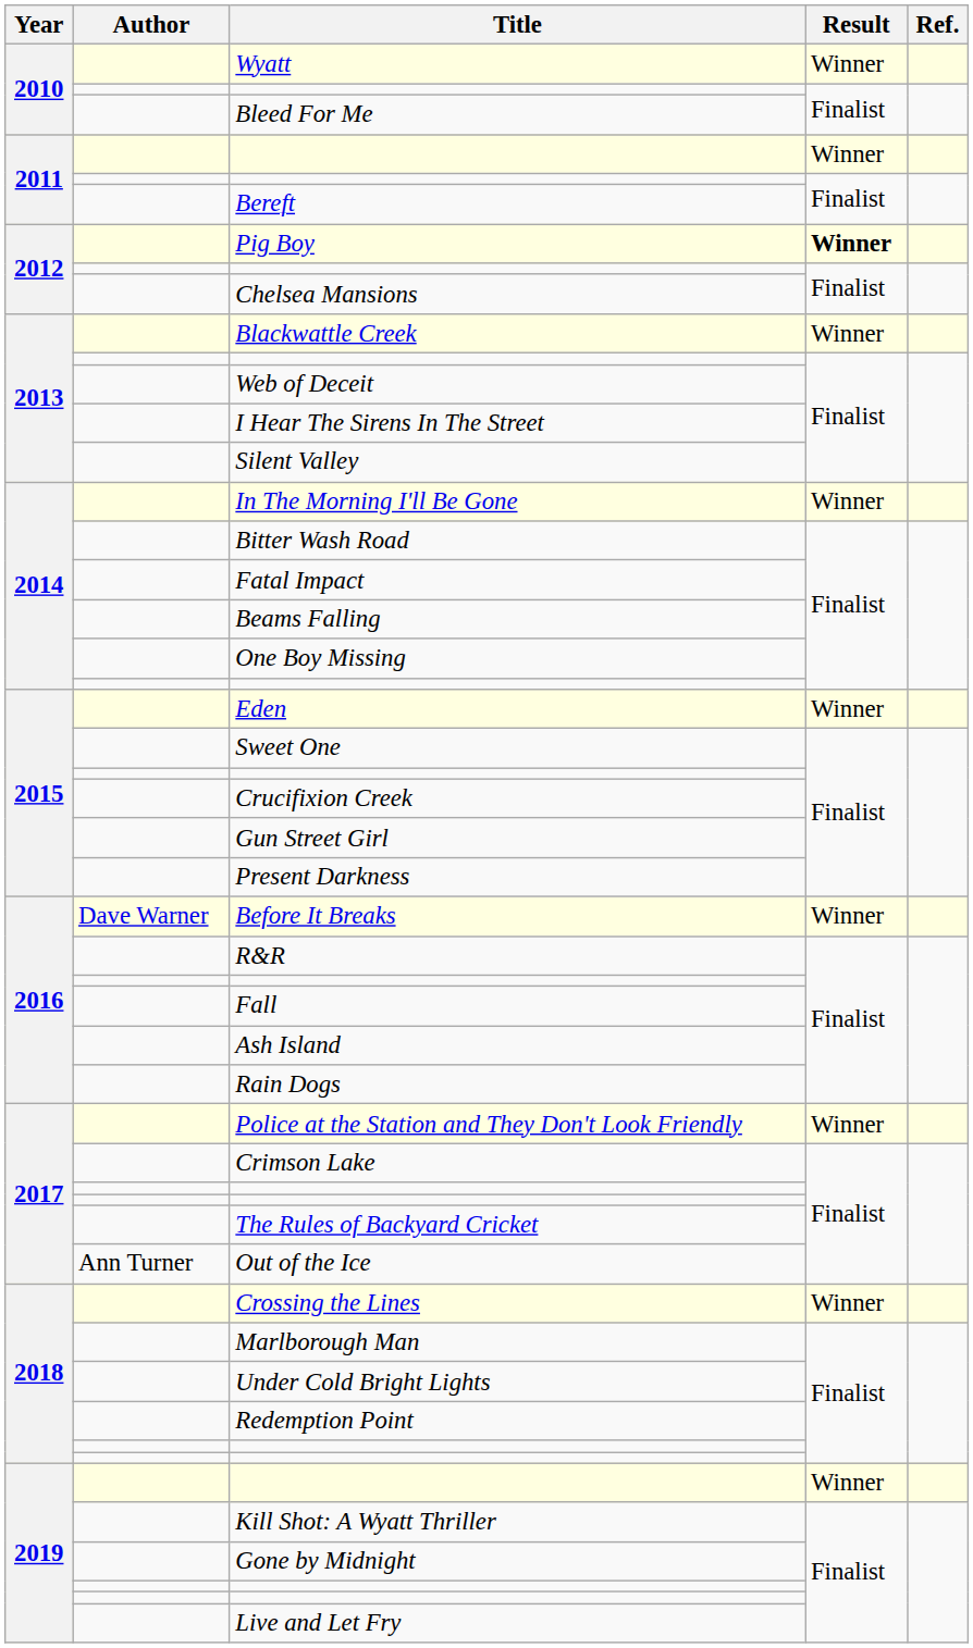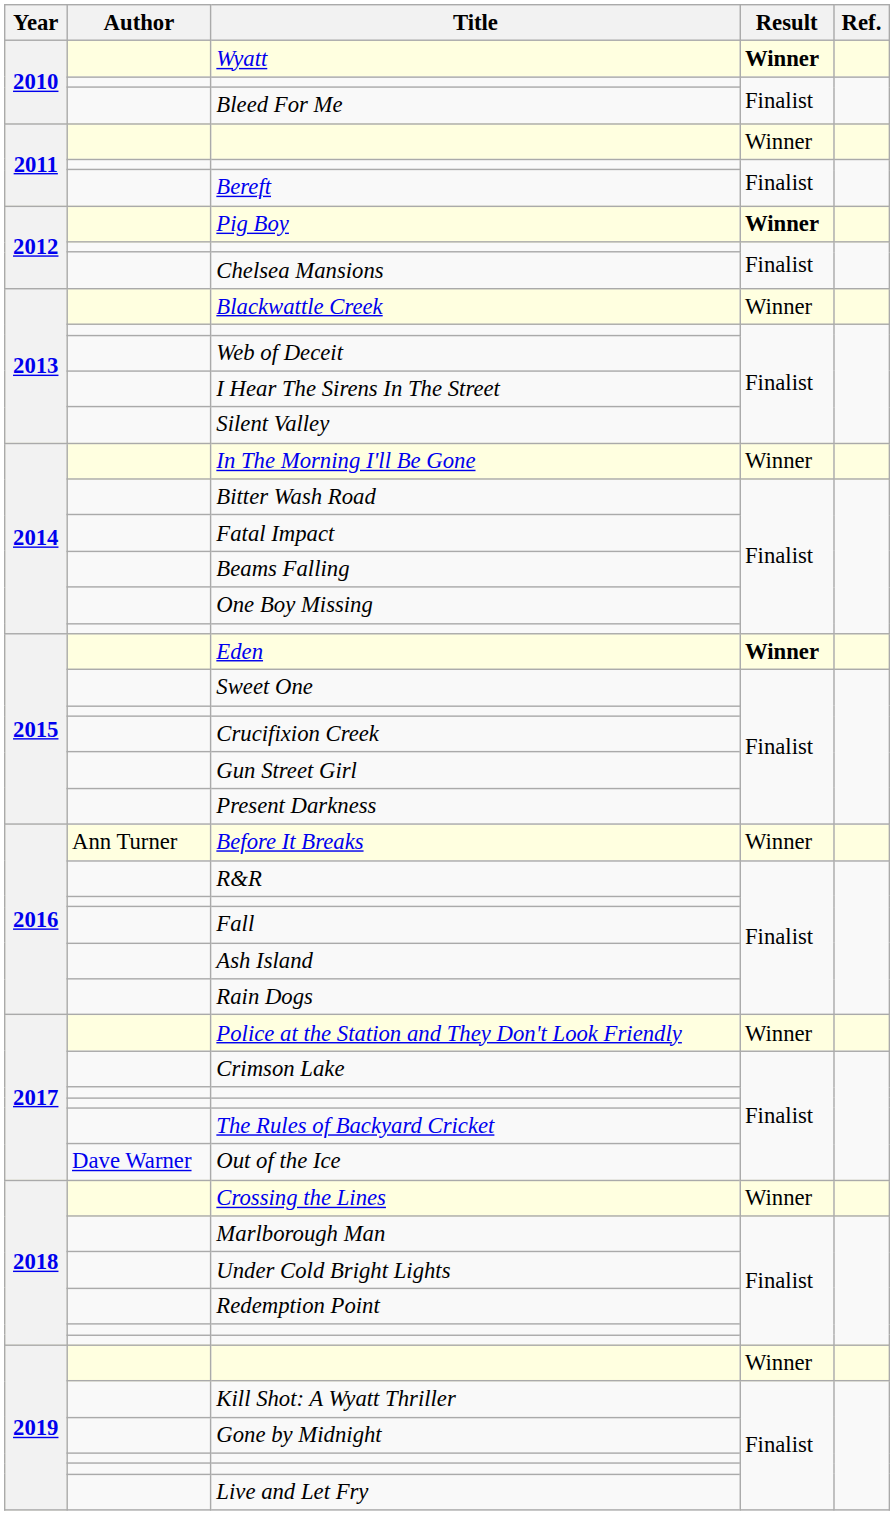Wyatt | Result: normal -> bold
Eden | Result: normal -> bold
Before It Breaks | Author: Dave Warner -> Ann Turner
Out of the Ice | Author: Ann Turner -> Dave Warner
